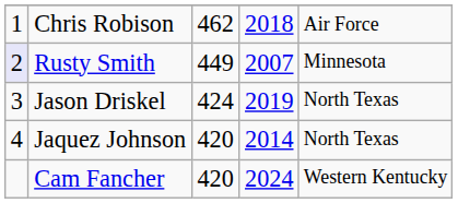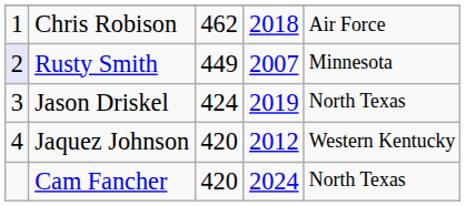Jaquez Johnson | column 4: 2014 -> 2012
Jaquez Johnson | column 5: North Texas -> Western Kentucky
Cam Fancher | column 5: Western Kentucky -> North Texas
